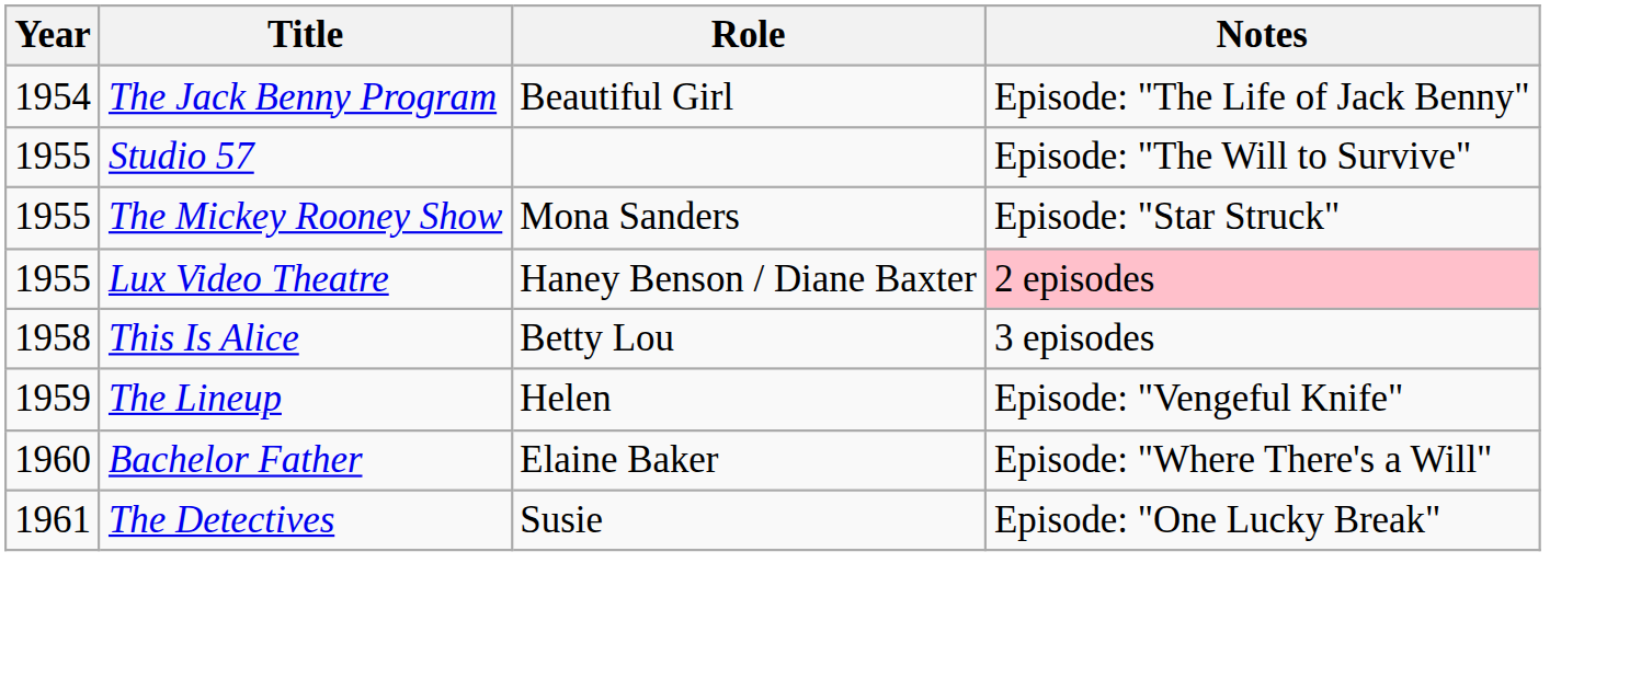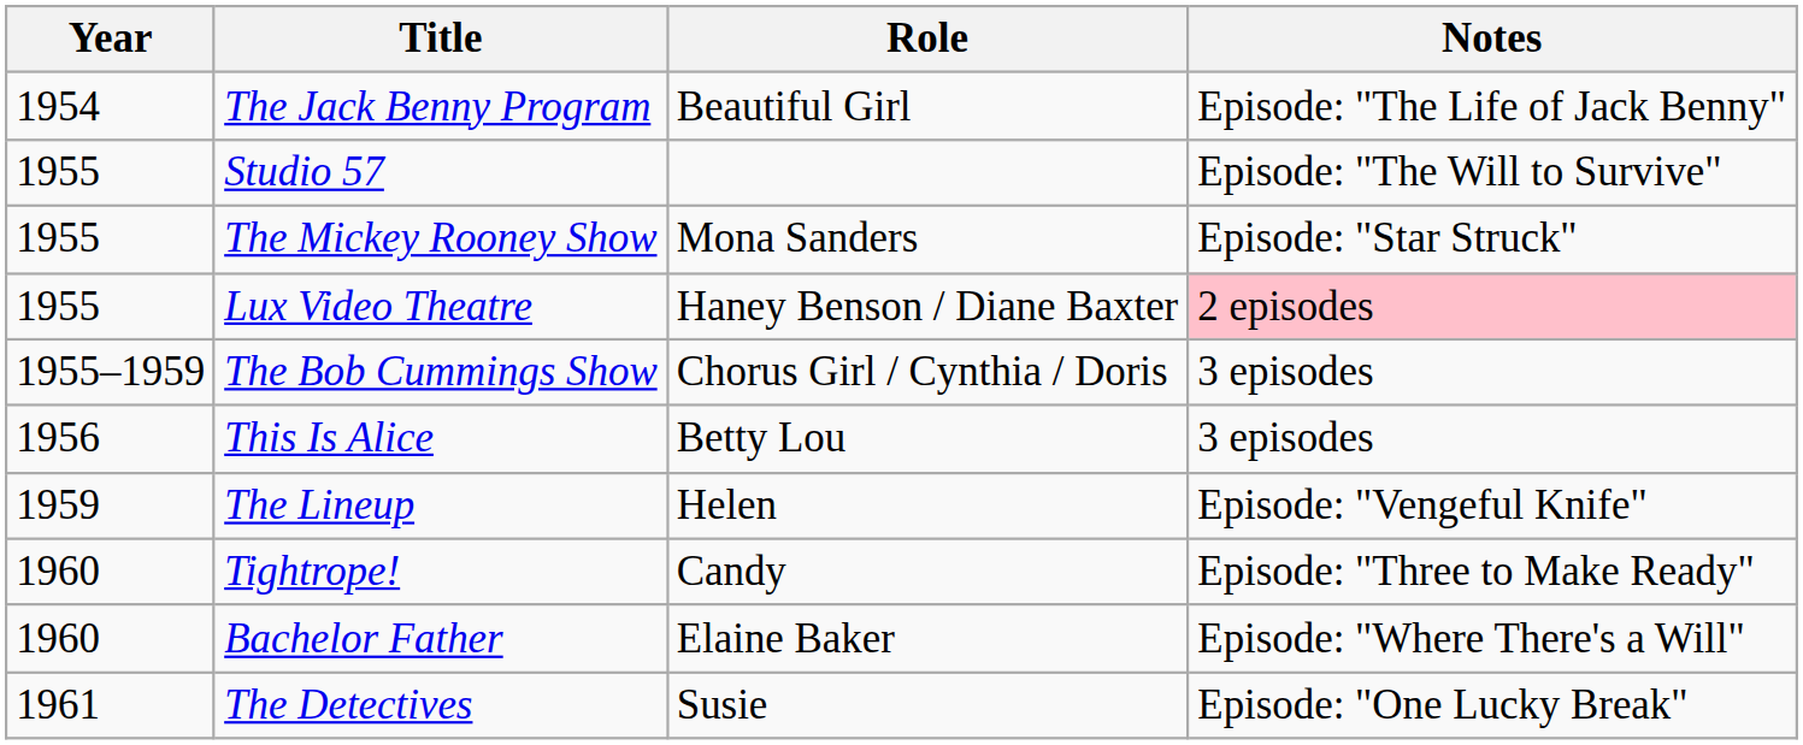+ row: 1955–1959 | The Bob Cummings Show | Chorus Girl / Cynthia / Doris | 3 episodes
This Is Alice | Year: 1958 -> 1956
+ row: 1960 | Tightrope! | Candy | Episode: "Three to Make Ready"
